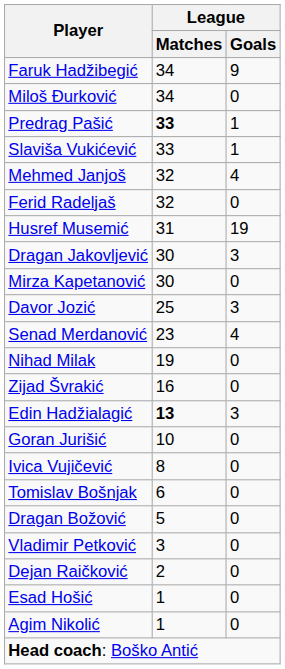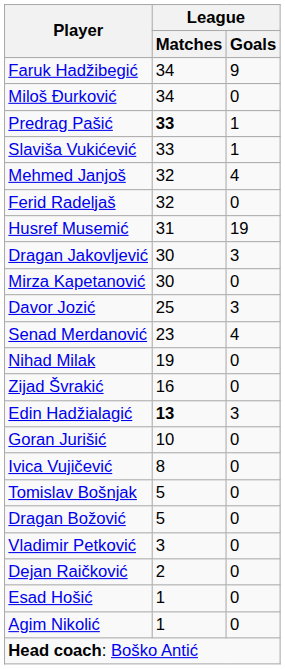Tomislav Bošnjak | League / Matches: 6 -> 5
